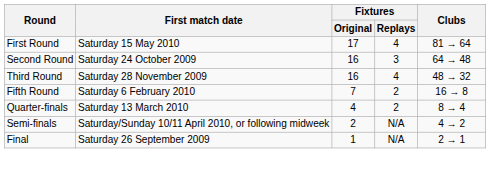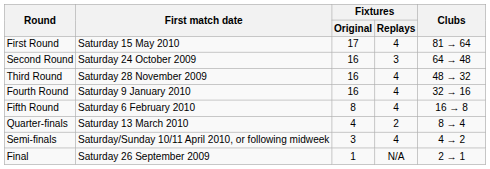+ row: Fourth Round | Saturday 9 January 2010 | 16 | 4 | 32 → 16
Fifth Round | Fixtures / Original: 7 -> 8
Fifth Round | Fixtures / Replays: 2 -> 4
Semi-finals | Fixtures / Original: 2 -> 3
Semi-finals | Fixtures / Replays: N/A -> 4
